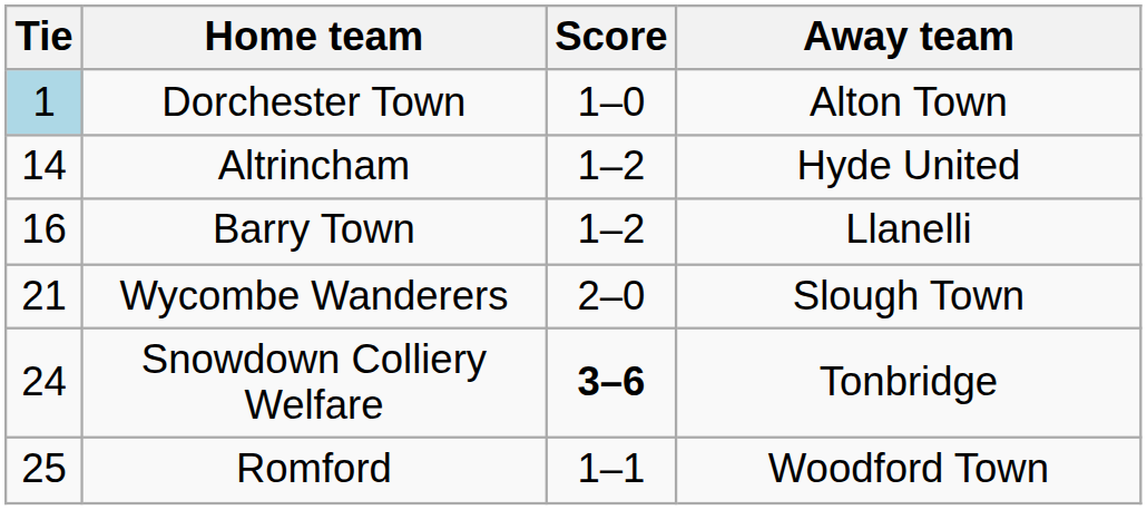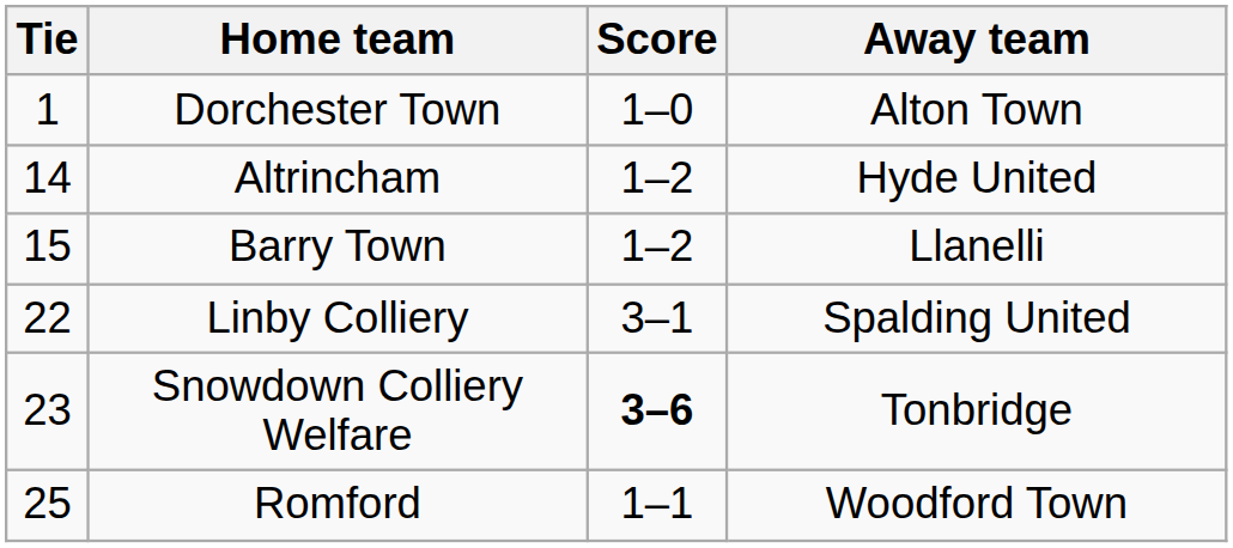Dorchester Town | Tie: lightblue background -> no background
Barry Town | Tie: 16 -> 15
- row: 21 | Wycombe Wanderers | 2–0 | Slough Town
+ row: 22 | Linby Colliery | 3–1 | Spalding United
Snowdown Colliery Welfare | Tie: 24 -> 23
